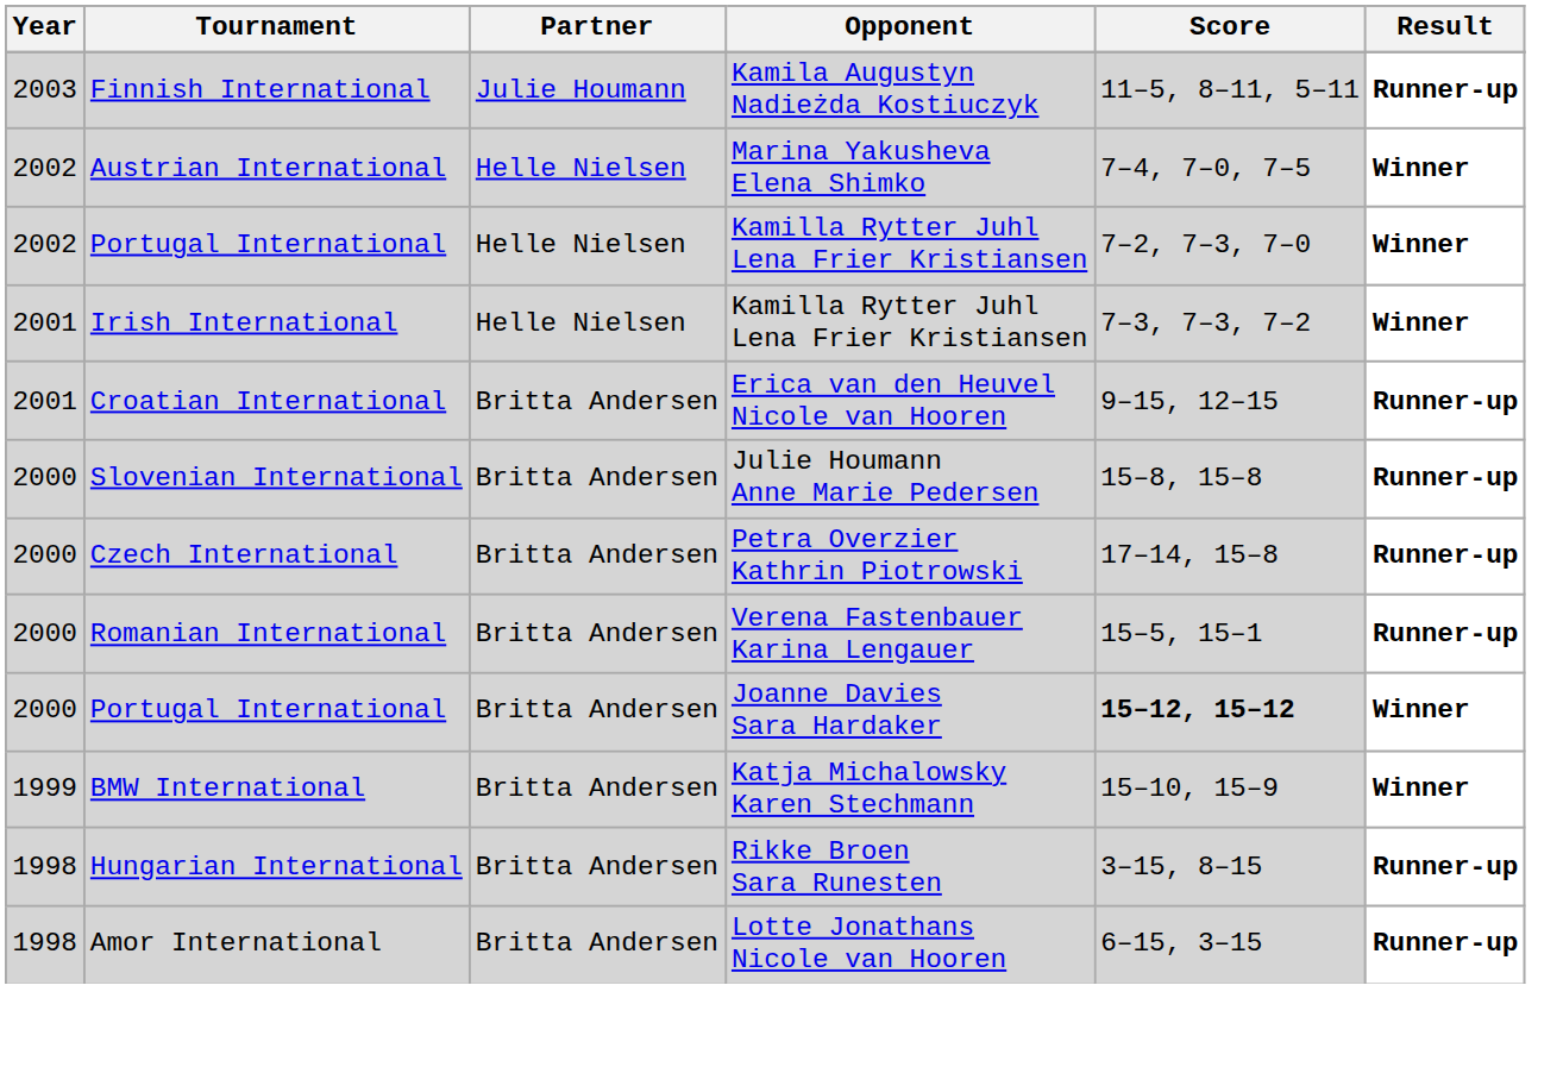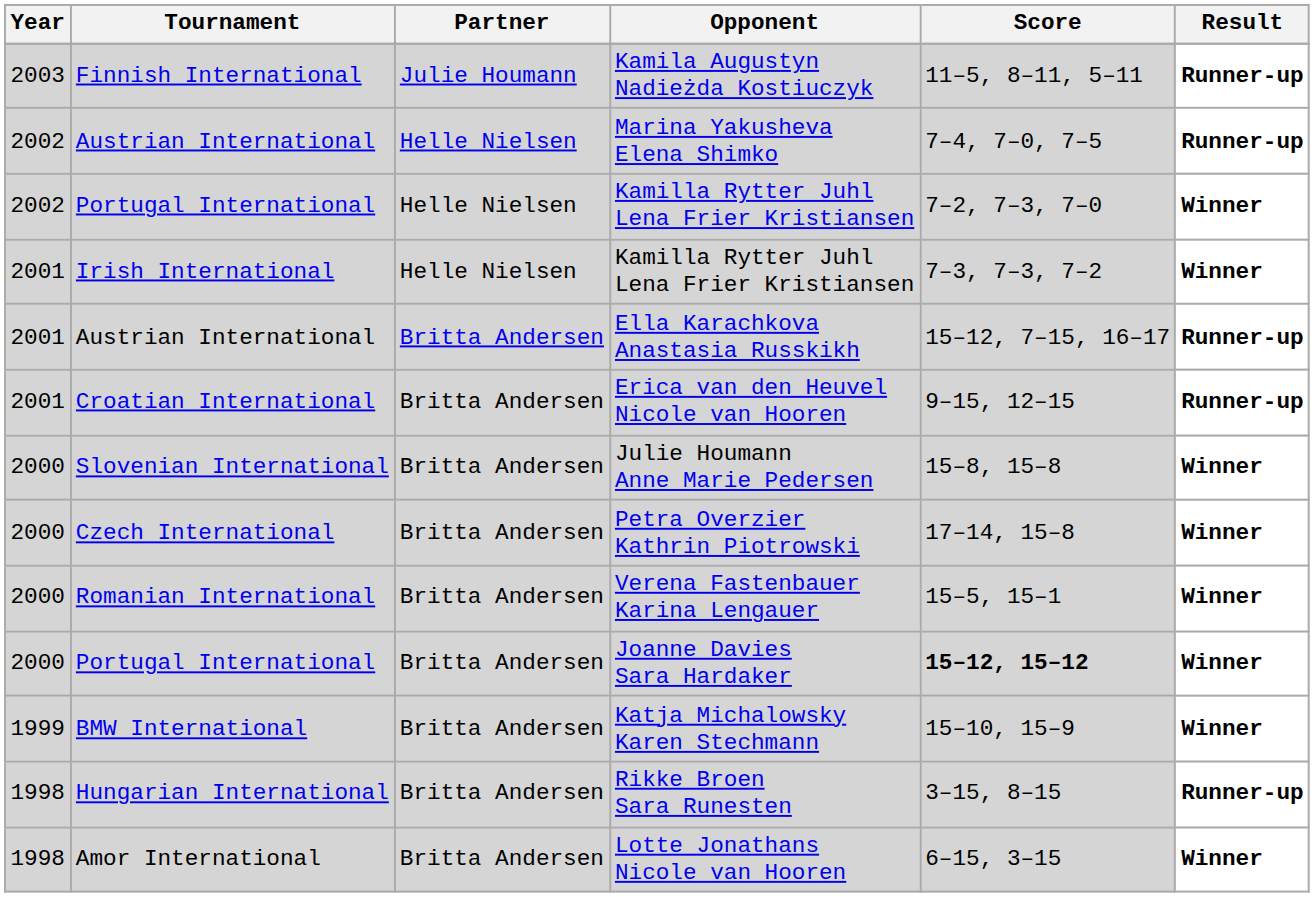Marina Yakusheva Elena Shimko | Result: Winner -> Runner-up
+ row: 2001 | Austrian International | Britta Andersen | Ella Karachkova Anastasia Russkikh | 15–12, 7–15, 16–17 | Runner-up
Julie Houmann Anne Marie Pedersen | Result: Runner-up -> Winner
Petra Overzier Kathrin Piotrowski | Result: Runner-up -> Winner
Verena Fastenbauer Karina Lengauer | Result: Runner-up -> Winner
Lotte Jonathans Nicole van Hooren | Result: Runner-up -> Winner
